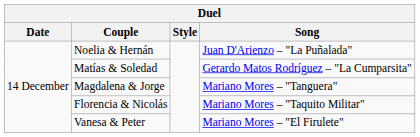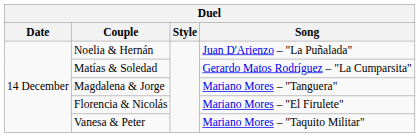Florencia & Nicolás | Song: Mariano Mores – "Taquito Militar" -> Mariano Mores – "El Firulete"
Vanesa & Peter | Song: Mariano Mores – "El Firulete" -> Mariano Mores – "Taquito Militar"
